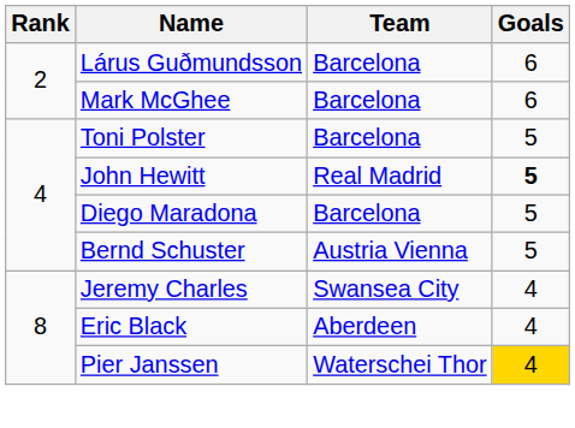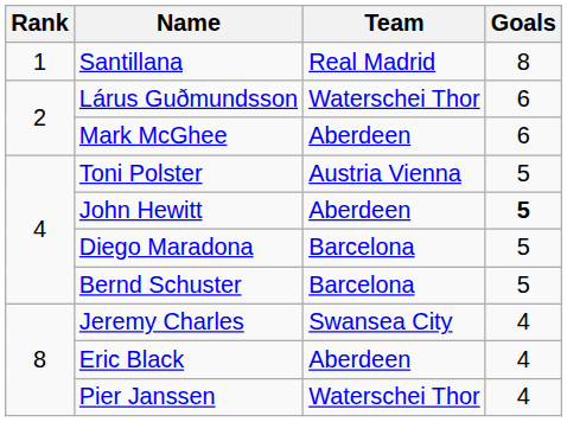+ row: 1 | Santillana | Real Madrid | 8
Lárus Guðmundsson | Team: Barcelona -> Waterschei Thor
Mark McGhee | Team: Barcelona -> Aberdeen
Toni Polster | Team: Barcelona -> Austria Vienna
John Hewitt | Team: Real Madrid -> Aberdeen
Bernd Schuster | Team: Austria Vienna -> Barcelona
Pier Janssen | Goals: gold background -> no background
